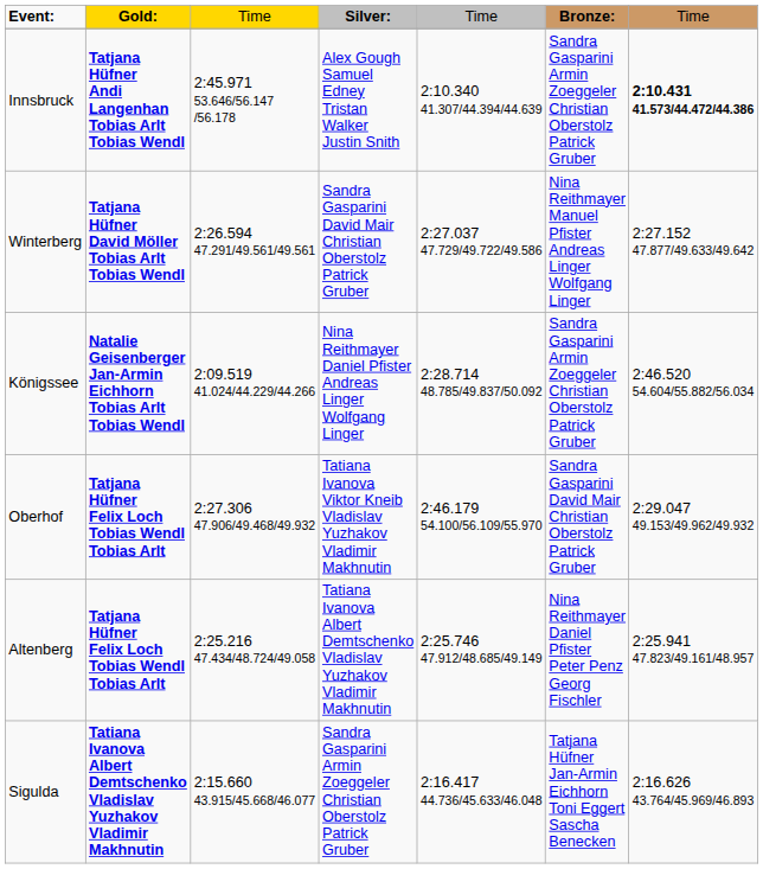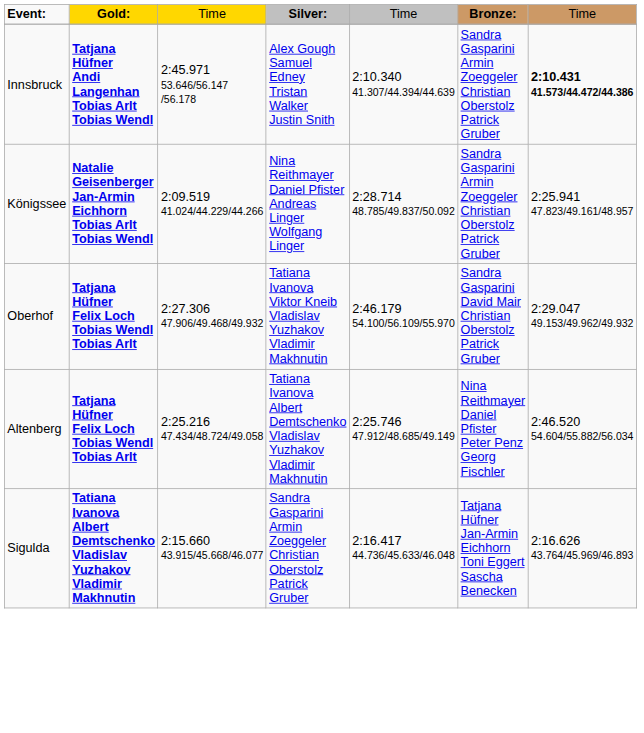- row: Winterberg | Tatjana Hüfner David Möller Tobias Arlt Tobias Wendl | 2:26.594 47.291/49.561/49.561 | Sandra Gasparini David Mair Christian Oberstolz Patrick Gruber | 2:27.037 47.729/49.722/49.586 | Nina Reithmayer Manuel Pfister Andreas Linger Wolfgang Linger | 2:27.152 47.877/49.633/49.642
Königssee | column 7: 2:46.520 54.604/55.882/56.034 -> 2:25.941 47.823/49.161/48.957
Altenberg | column 7: 2:25.941 47.823/49.161/48.957 -> 2:46.520 54.604/55.882/56.034
